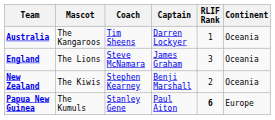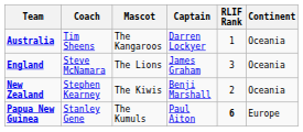columns swapped: Mascot <-> Coach
